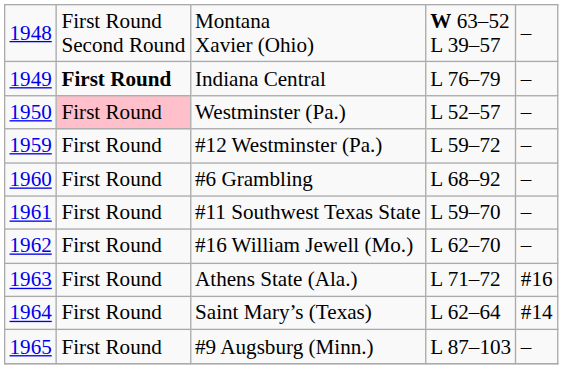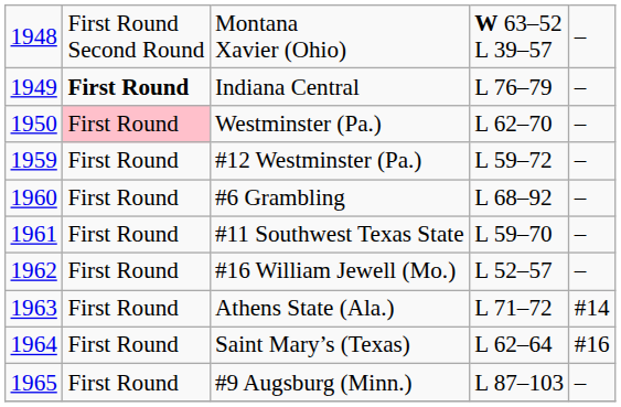Westminster (Pa.) | column 4: L 52–57 -> L 62–70
#16 William Jewell (Mo.) | column 4: L 62–70 -> L 52–57
Athens State (Ala.) | column 5: #16 -> #14
Saint Mary’s (Texas) | column 5: #14 -> #16
